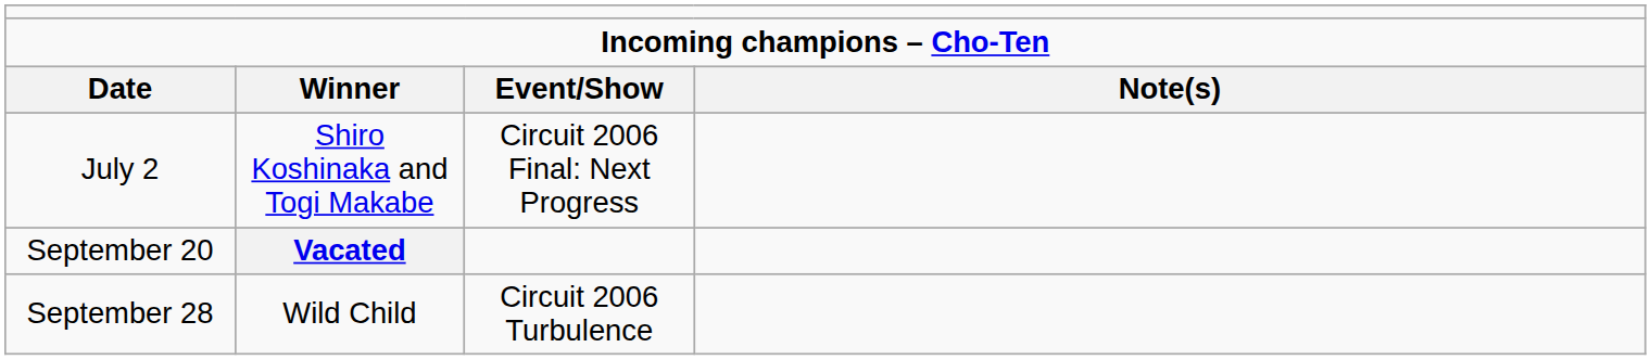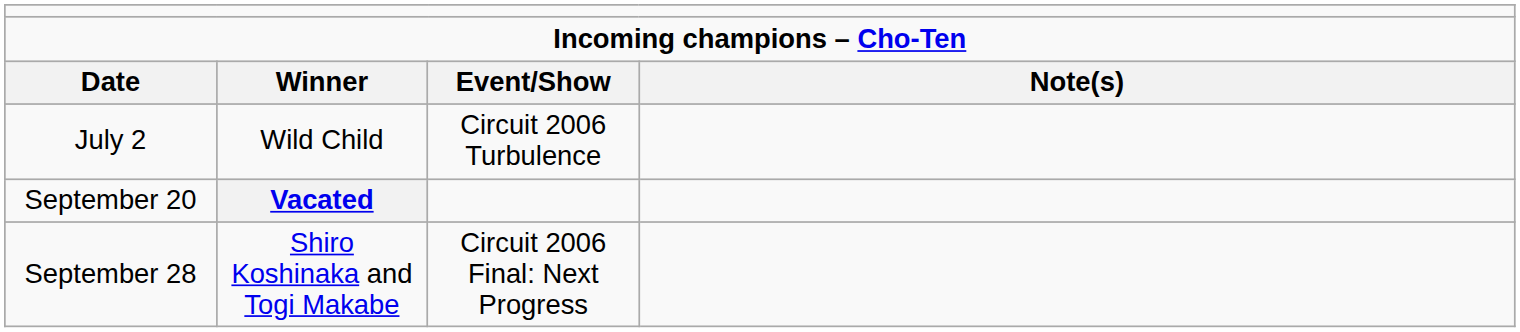July 2 | column 2: Shiro Koshinaka and Togi Makabe -> Wild Child
July 2 | column 3: Circuit 2006 Final: Next Progress -> Circuit 2006 Turbulence
September 28 | column 2: Wild Child -> Shiro Koshinaka and Togi Makabe
September 28 | column 3: Circuit 2006 Turbulence -> Circuit 2006 Final: Next Progress
